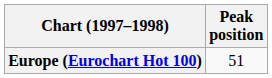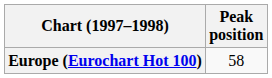Europe (Eurochart Hot 100) | Peak position: 51 -> 58
